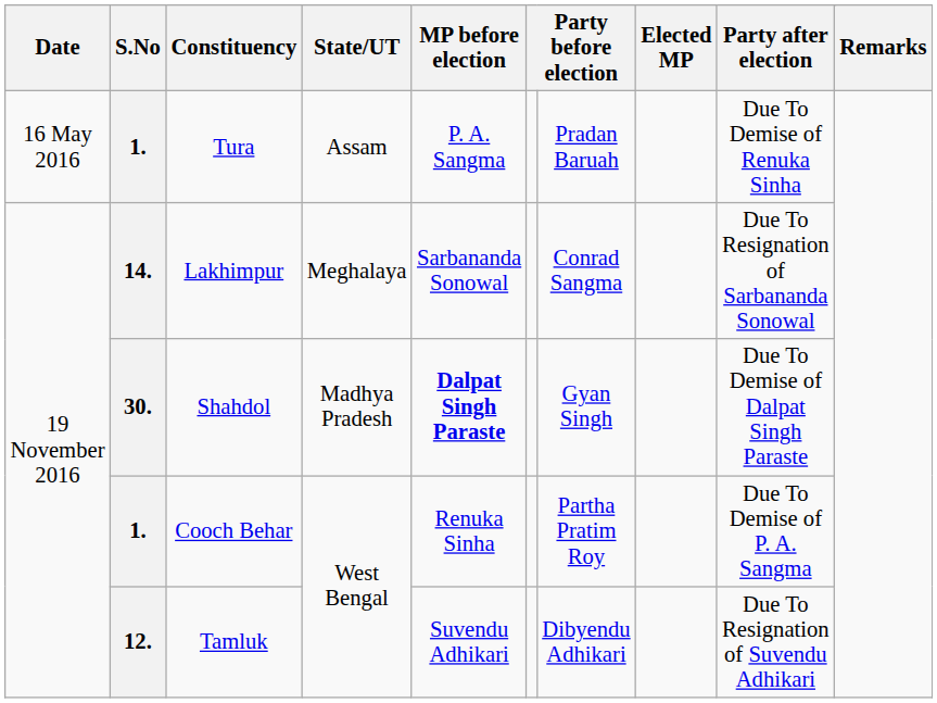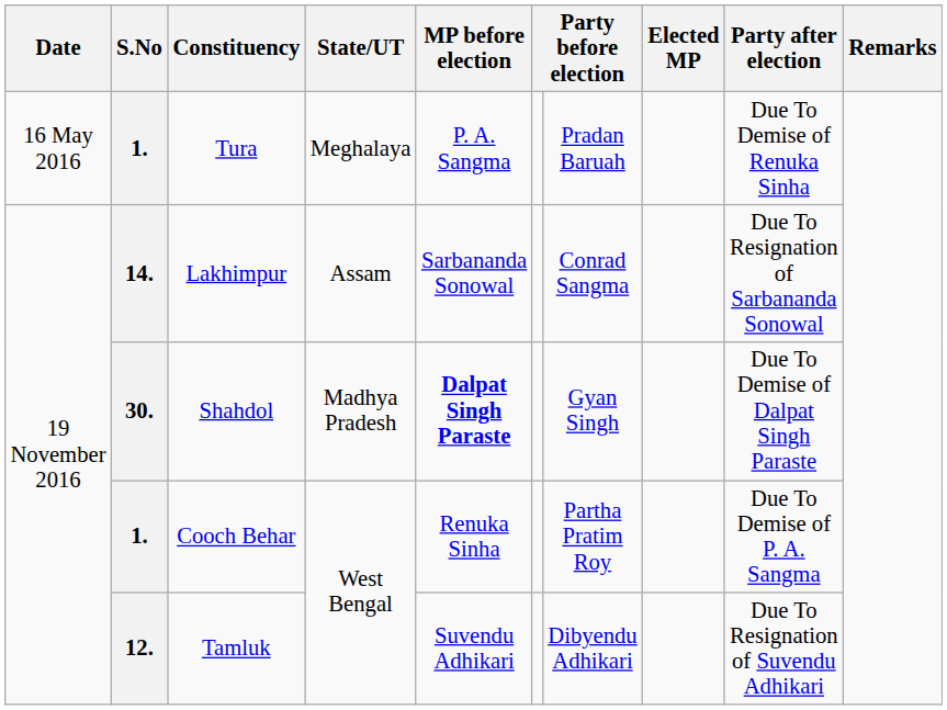Tura | State/UT: Assam -> Meghalaya
Lakhimpur | State/UT: Meghalaya -> Assam
